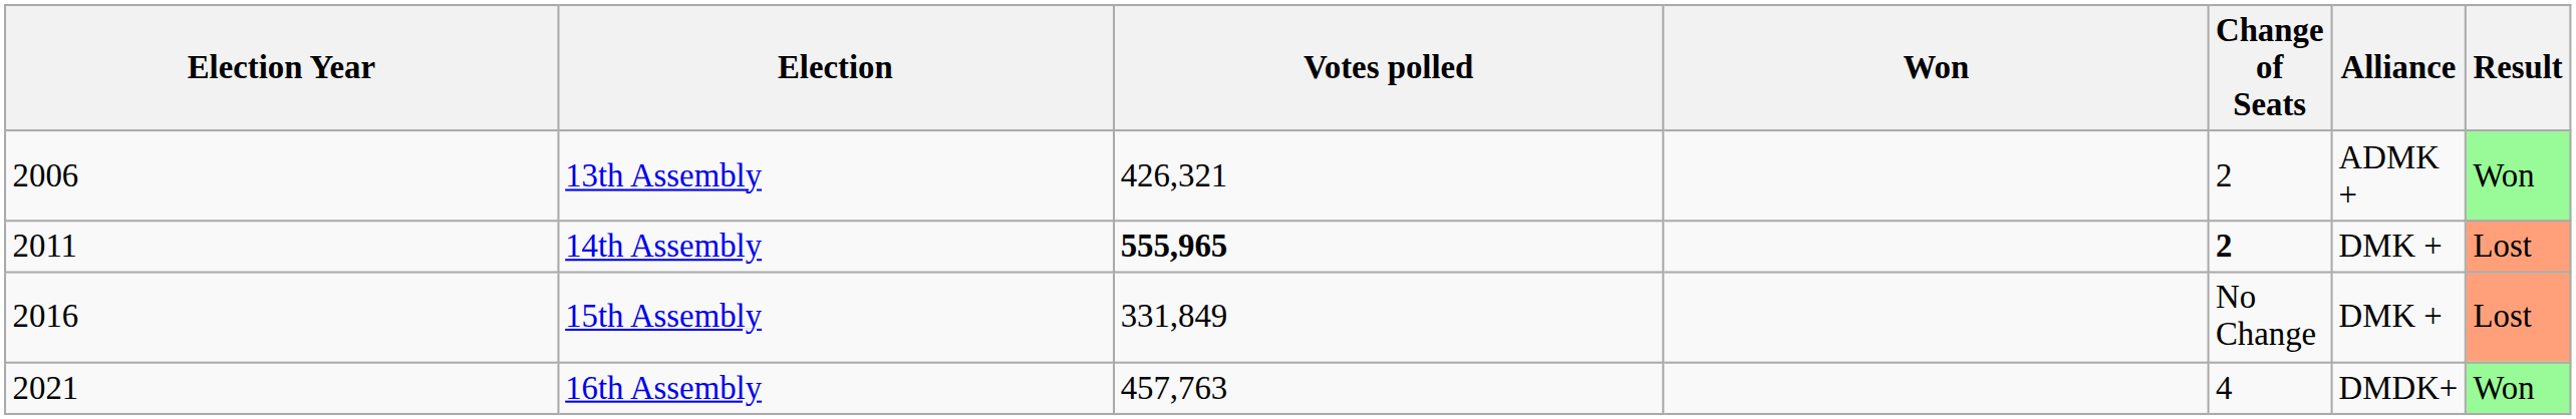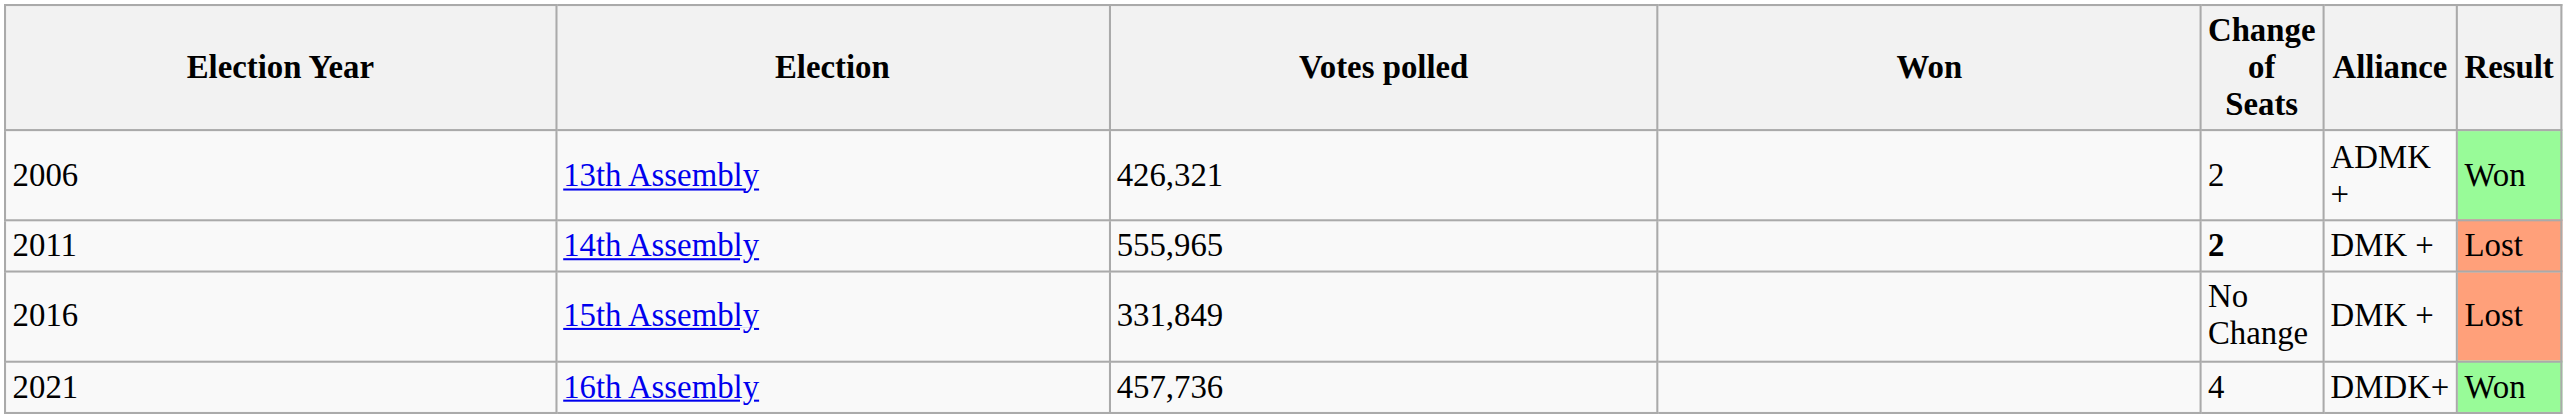14th Assembly | Votes polled: bold -> normal
16th Assembly | Votes polled: 457,763 -> 457,736
